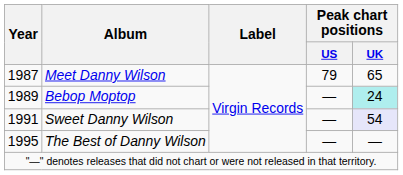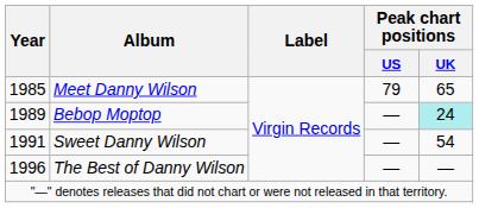Meet Danny Wilson | Year: 1987 -> 1985
Sweet Danny Wilson | Peak chart positions / UK: lavender background -> no background
The Best of Danny Wilson | Year: 1995 -> 1996
